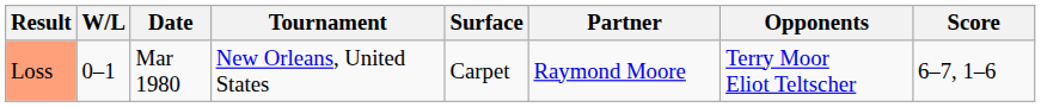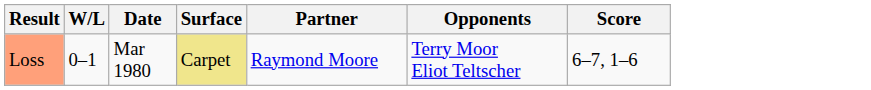- column: Tournament | New Orleans, United States
Loss | Surface: no background -> khaki background
